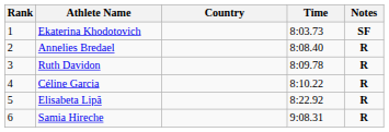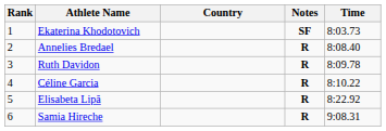columns swapped: Time <-> Notes
